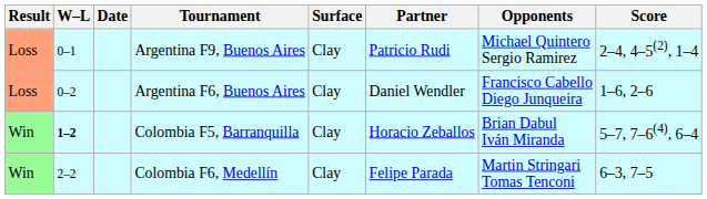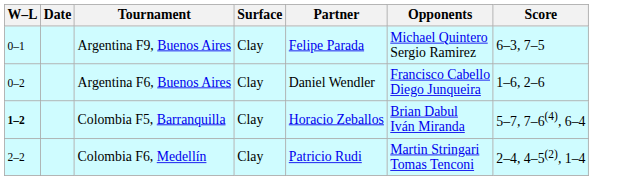- column: Result | Loss | Loss | Win | Win
Argentina F9, Buenos Aires | Partner: Patricio Rudi -> Felipe Parada
Argentina F9, Buenos Aires | Score: 2–4, 4–5(2), 1–4 -> 6–3, 7–5
Colombia F6, Medellín | Partner: Felipe Parada -> Patricio Rudi
Colombia F6, Medellín | Score: 6–3, 7–5 -> 2–4, 4–5(2), 1–4
